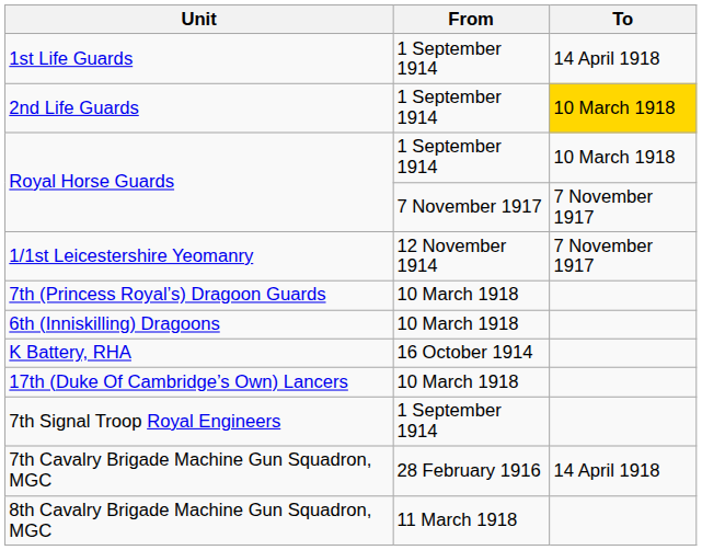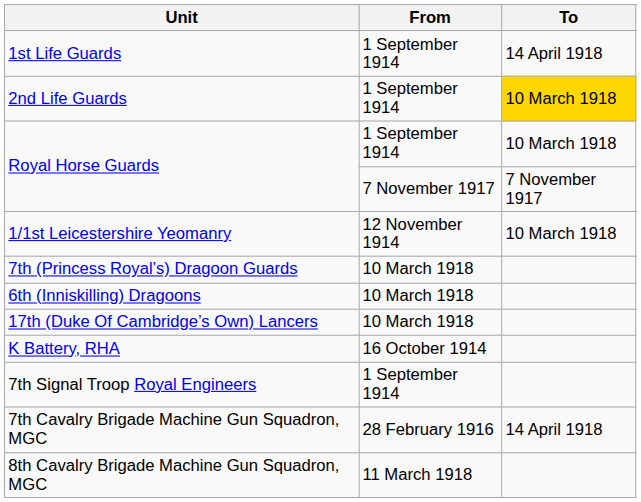1/1st Leicestershire Yeomanry | To: 7 November 1917 -> 10 March 1918
rows swapped: 17th (Duke Of Cambridge’s Own) Lancers <-> K Battery, RHA
